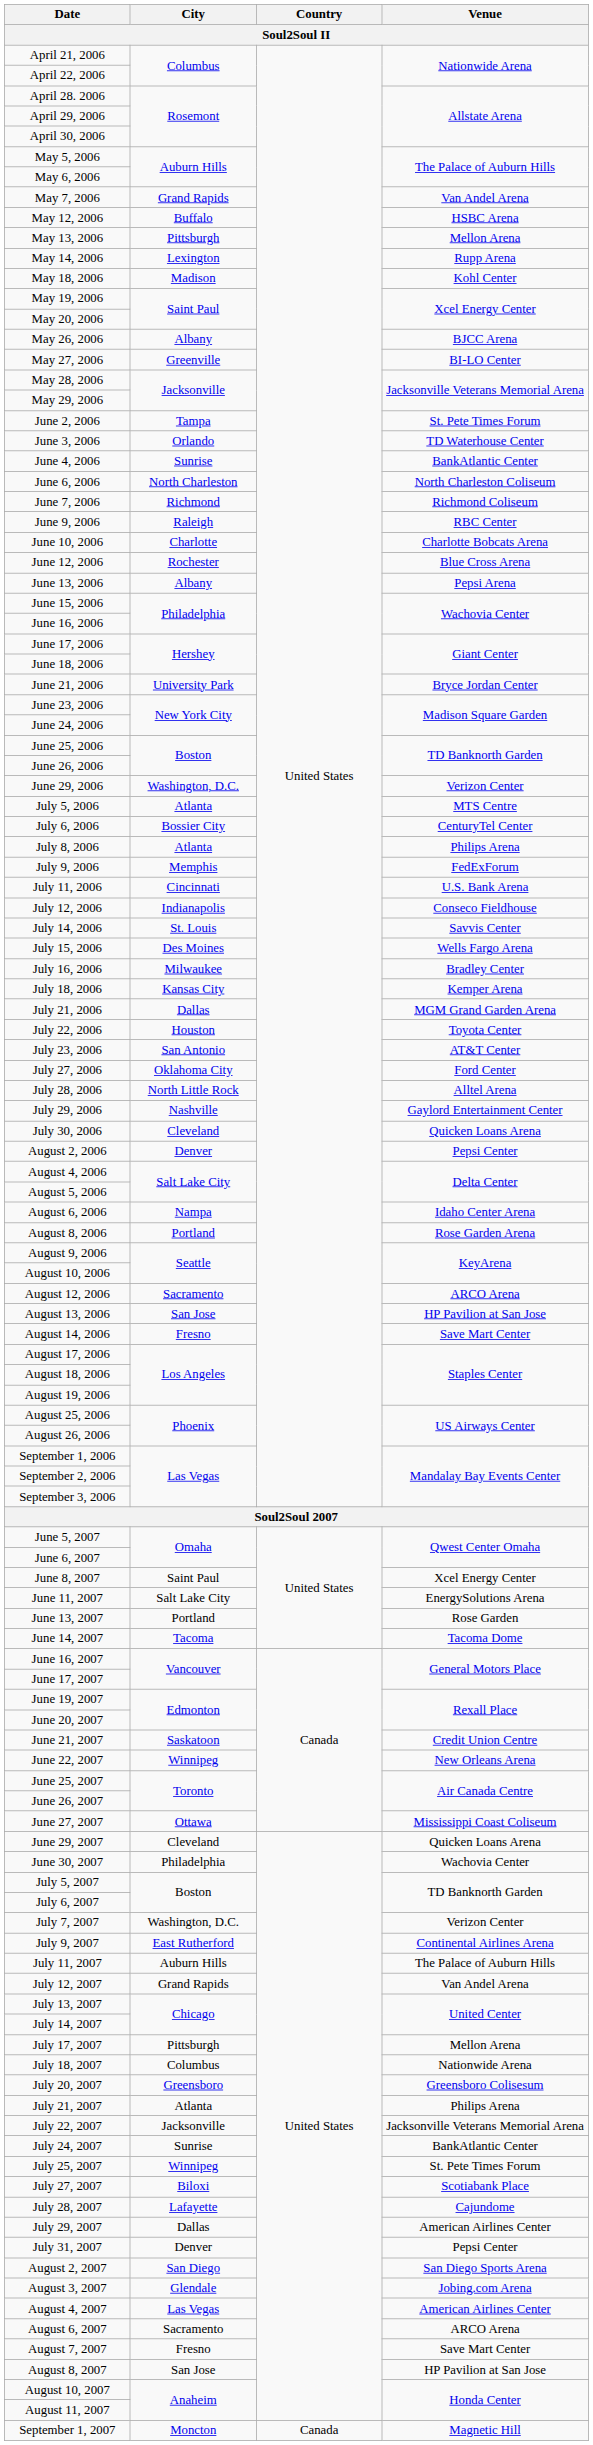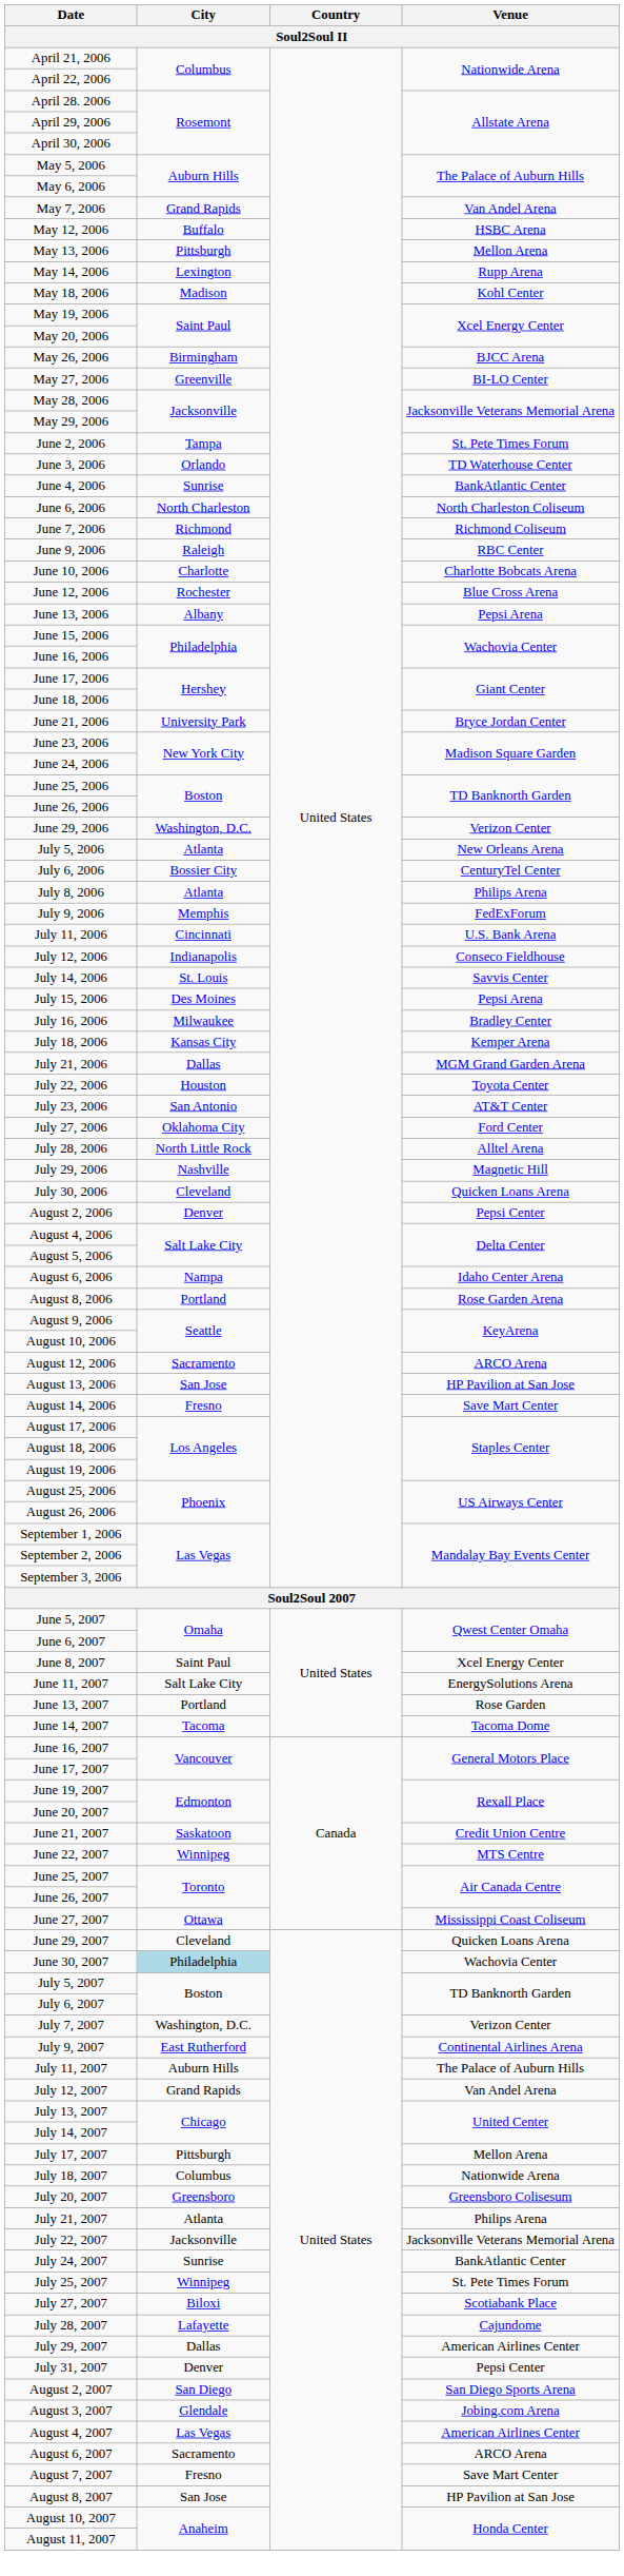May 26, 2006 | City: Albany -> Birmingham
July 5, 2006 | Venue: MTS Centre -> New Orleans Arena
July 15, 2006 | Venue: Wells Fargo Arena -> Pepsi Arena
July 29, 2006 | Venue: Gaylord Entertainment Center -> Magnetic Hill
June 22, 2007 | Venue: New Orleans Arena -> MTS Centre
June 30, 2007 | City: no background -> lightblue background
- row: September 1, 2007 | Moncton | Canada | Magnetic Hill
